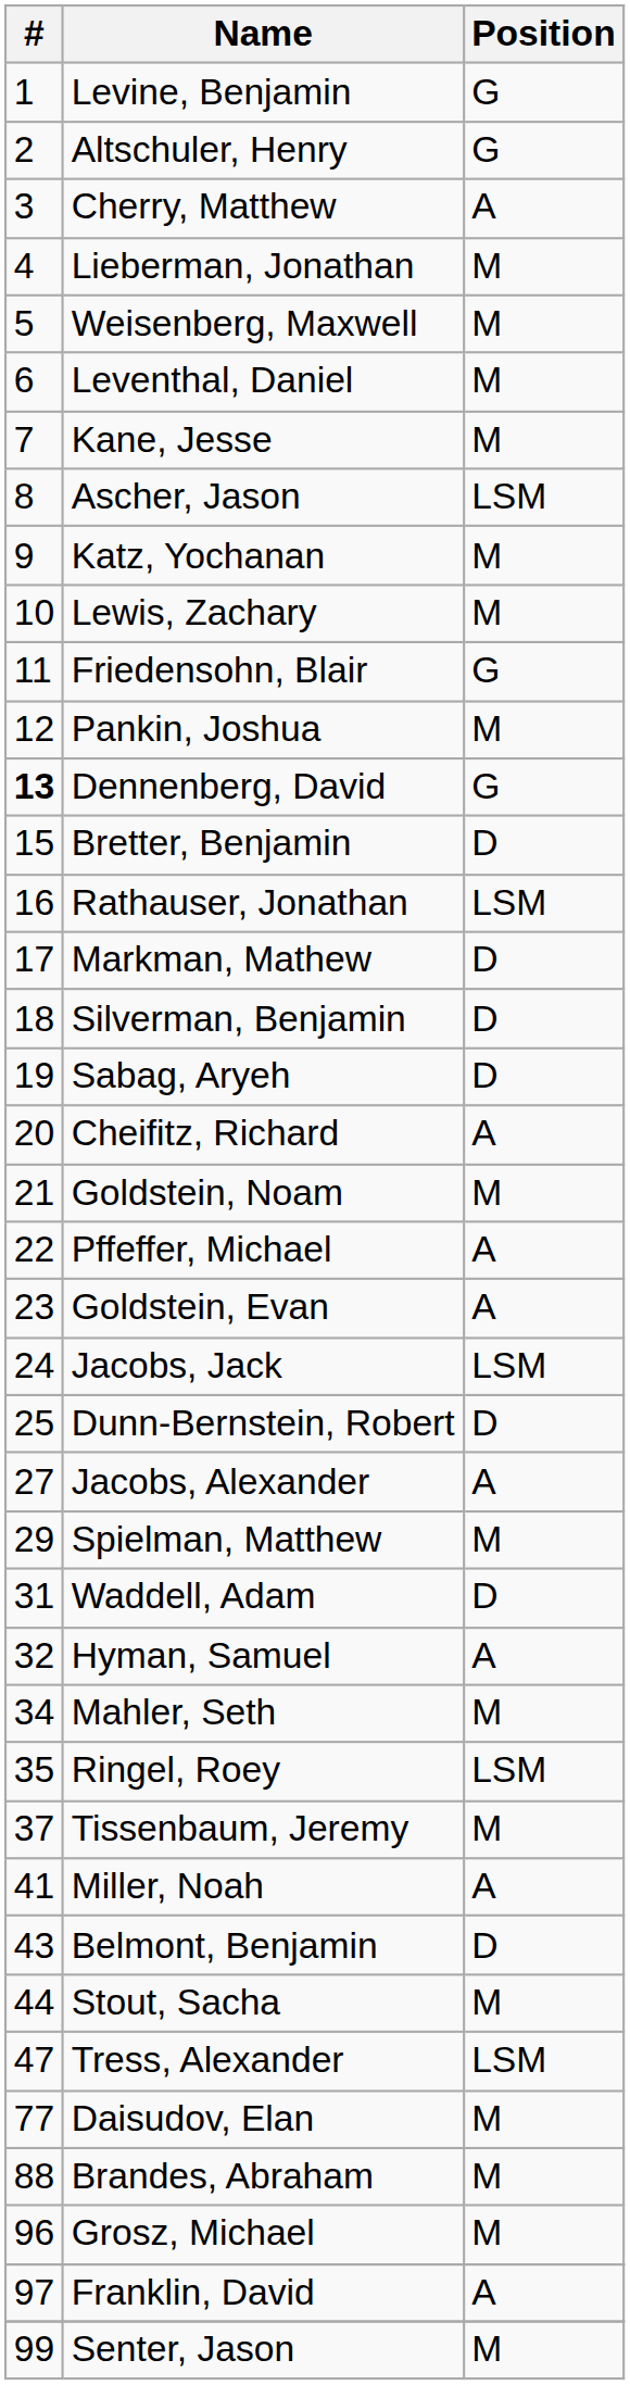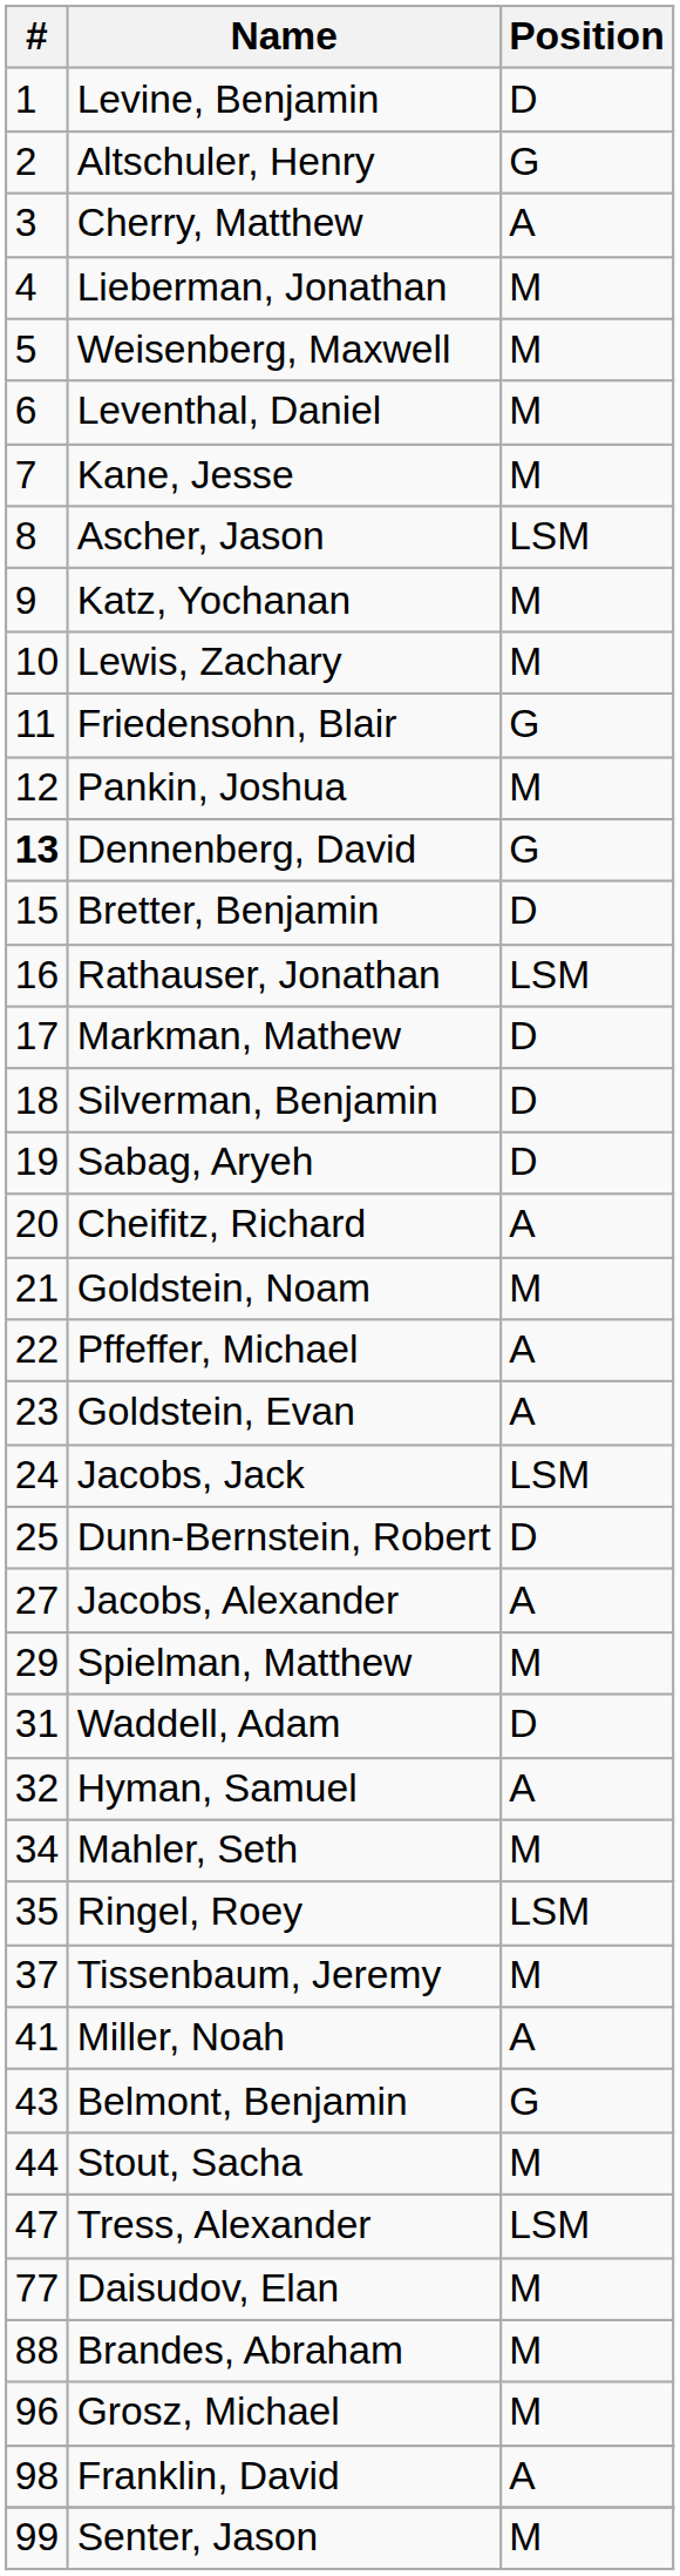Levine, Benjamin | Position: G -> D
Belmont, Benjamin | Position: D -> G
Franklin, David | #: 97 -> 98
